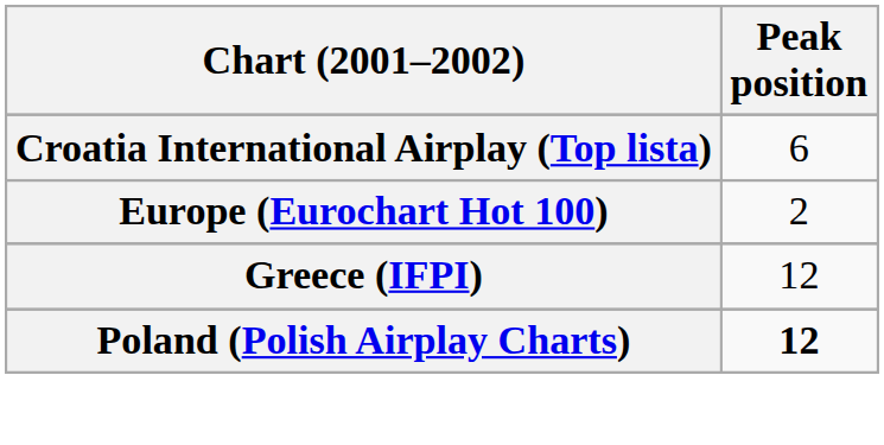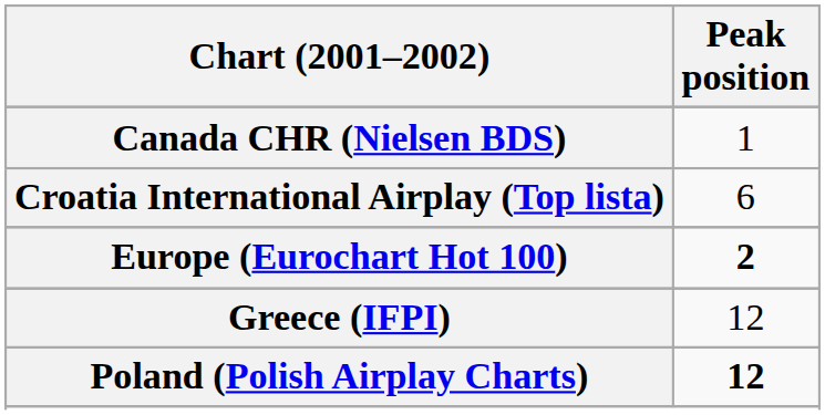+ row: Canada CHR (Nielsen BDS) | 1
Europe (Eurochart Hot 100) | Peak position: normal -> bold
